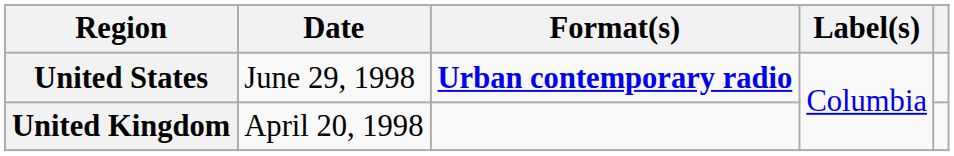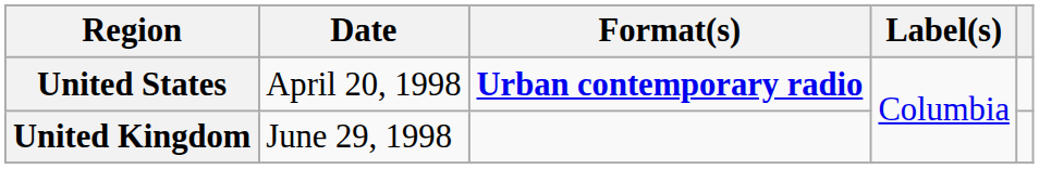United States | Date: June 29, 1998 -> April 20, 1998
United Kingdom | Date: April 20, 1998 -> June 29, 1998
